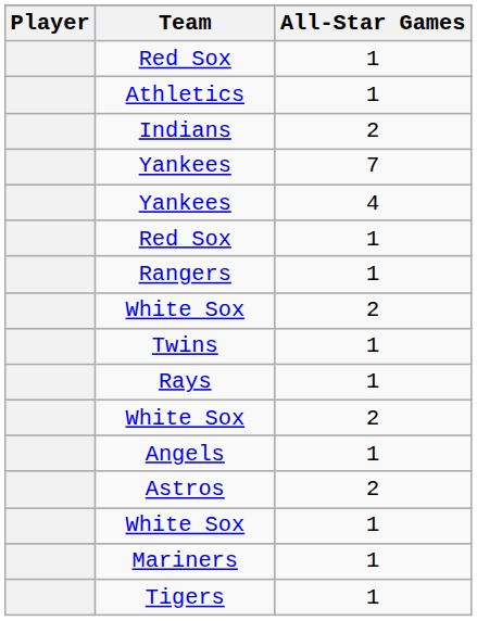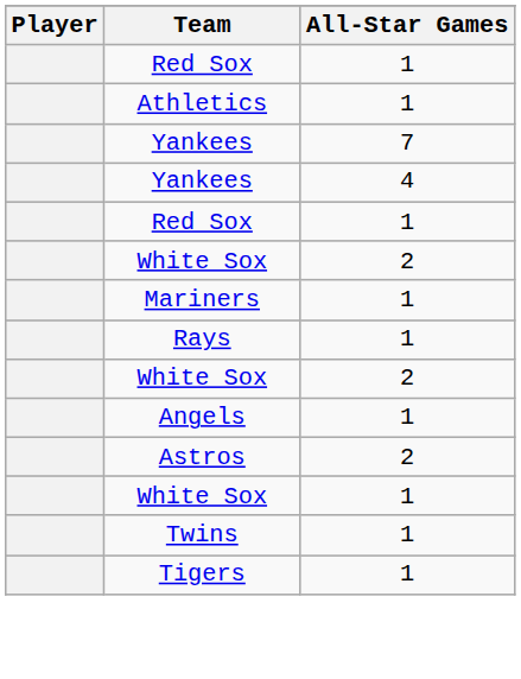- row: Indians | 2
- row: Rangers | 1
rows swapped: Mariners <-> Twins
